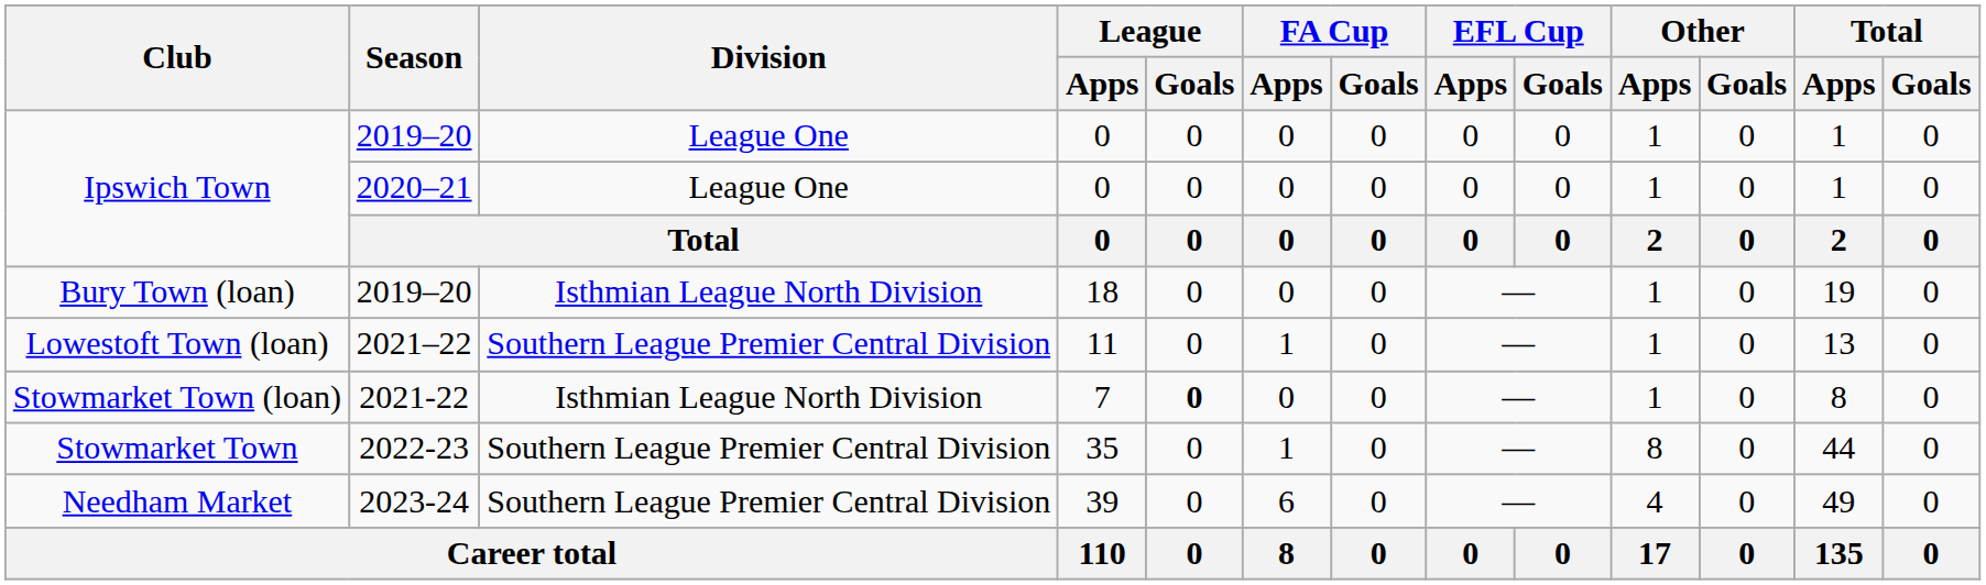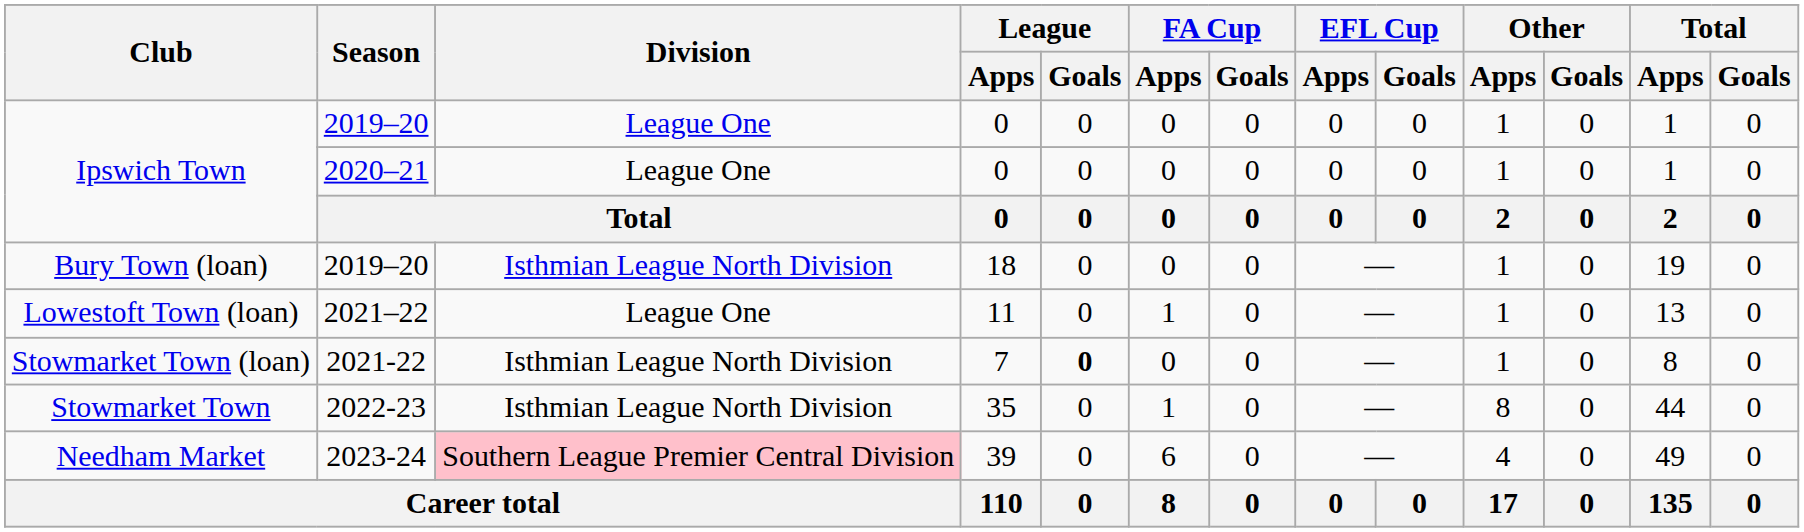Lowestoft Town (loan) | Division: Southern League Premier Central Division -> League One
Stowmarket Town | Division: Southern League Premier Central Division -> Isthmian League North Division
Needham Market | Division: no background -> pink background
